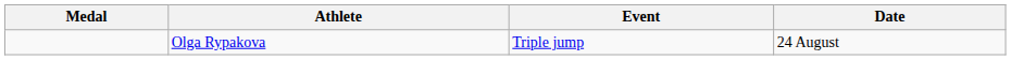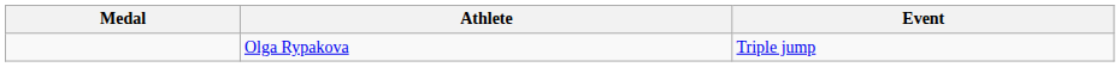- column: Date | 24 August
